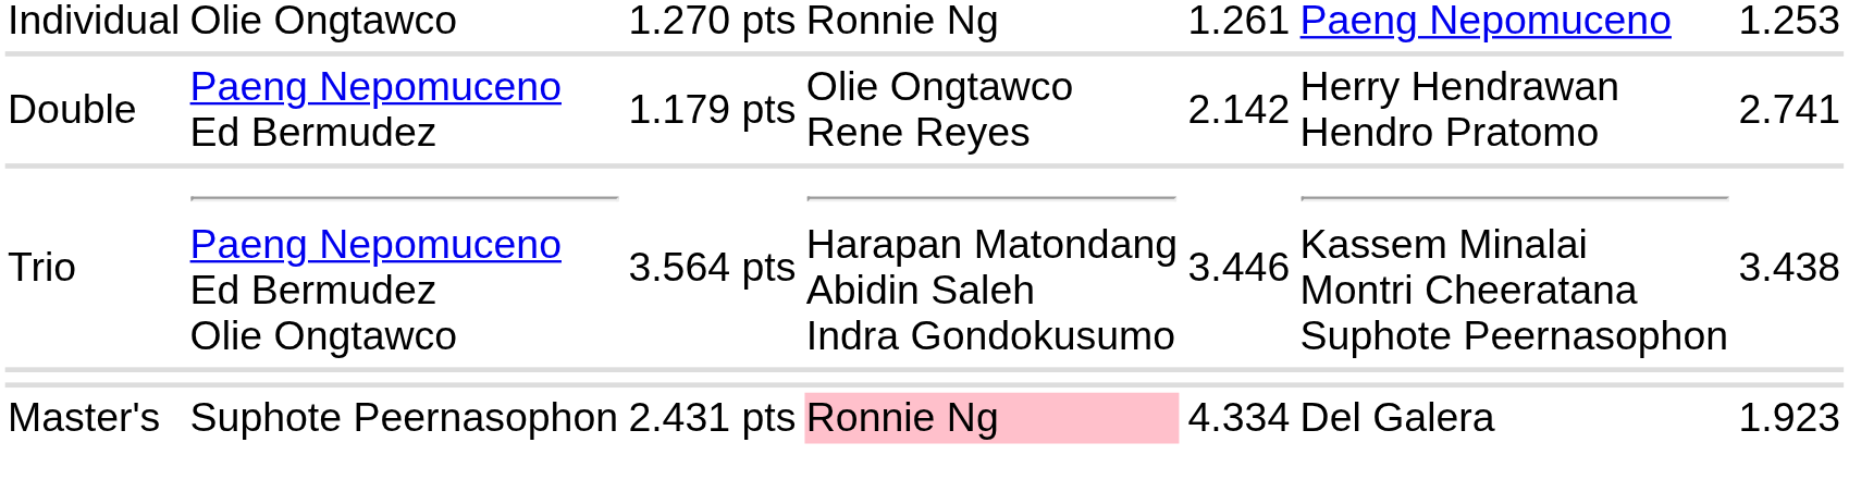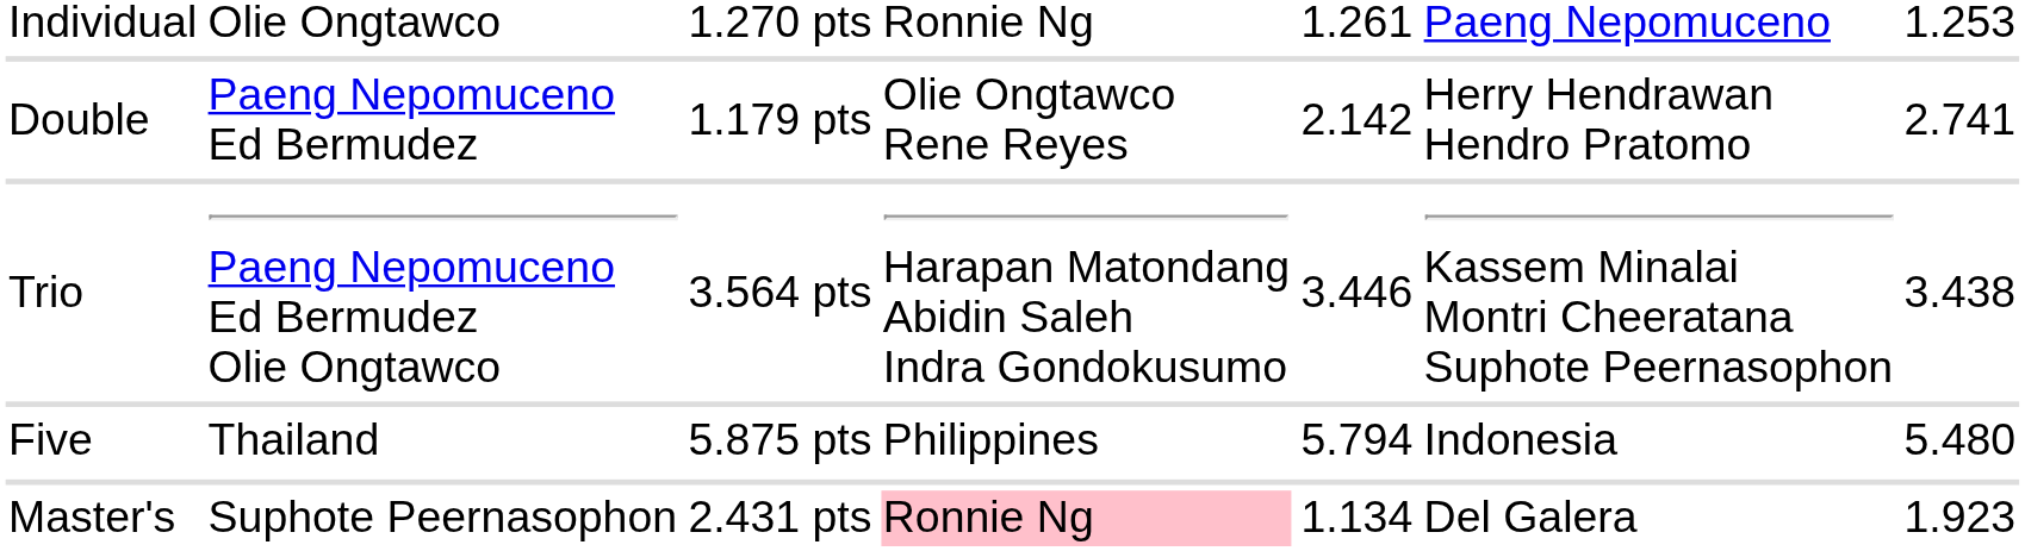+ row: Five | Thailand | 5.875 pts | Philippines | 5.794 | Indonesia | 5.480
Master's | column 5: 4.334 -> 1.134
